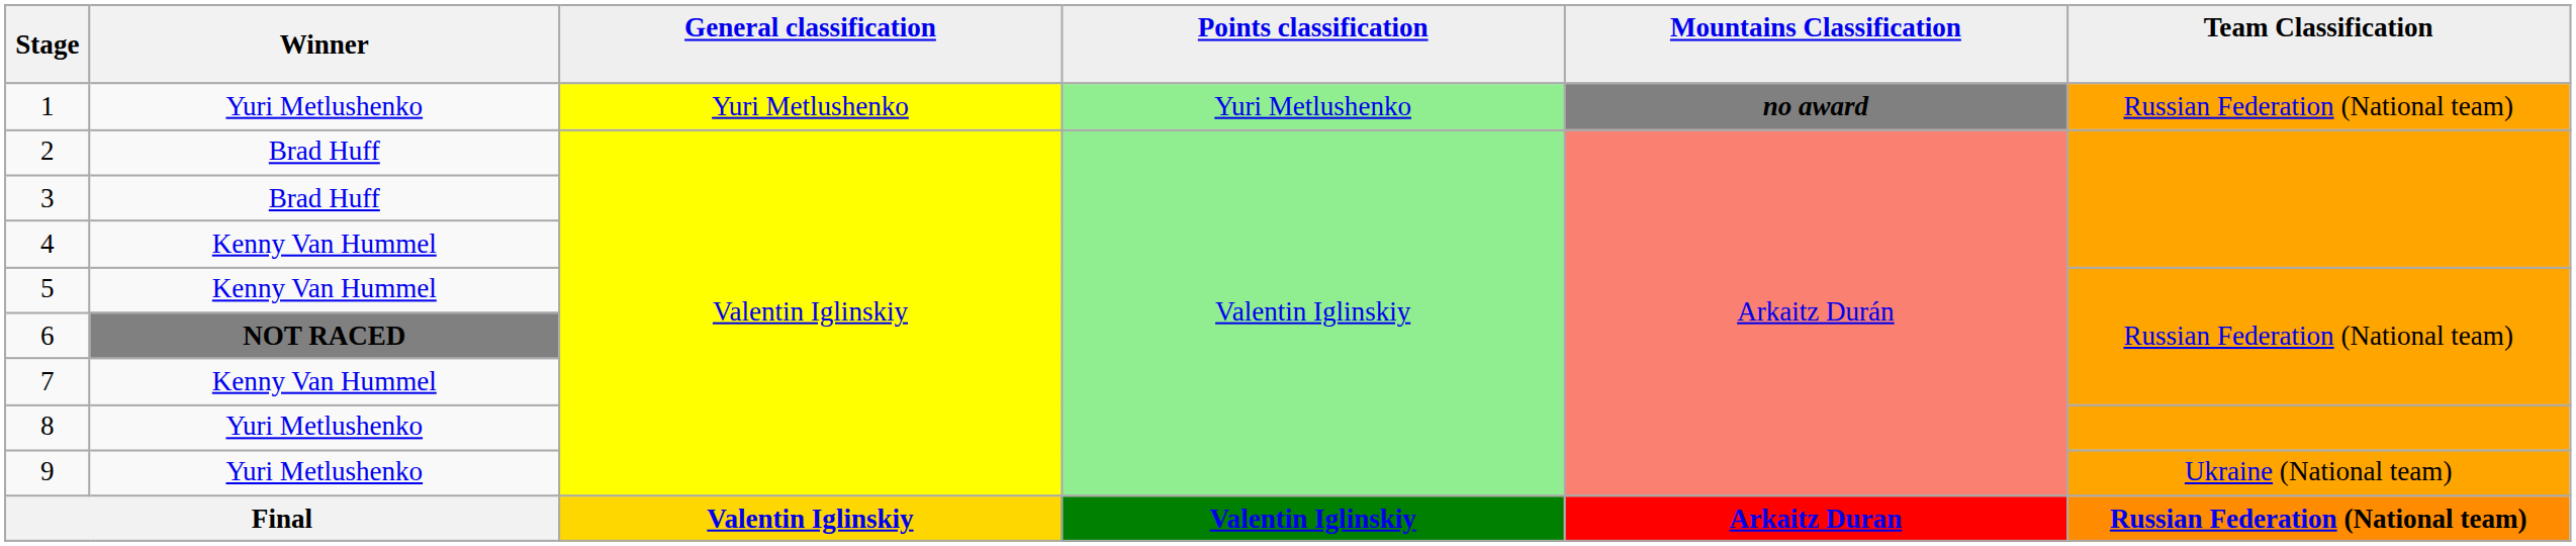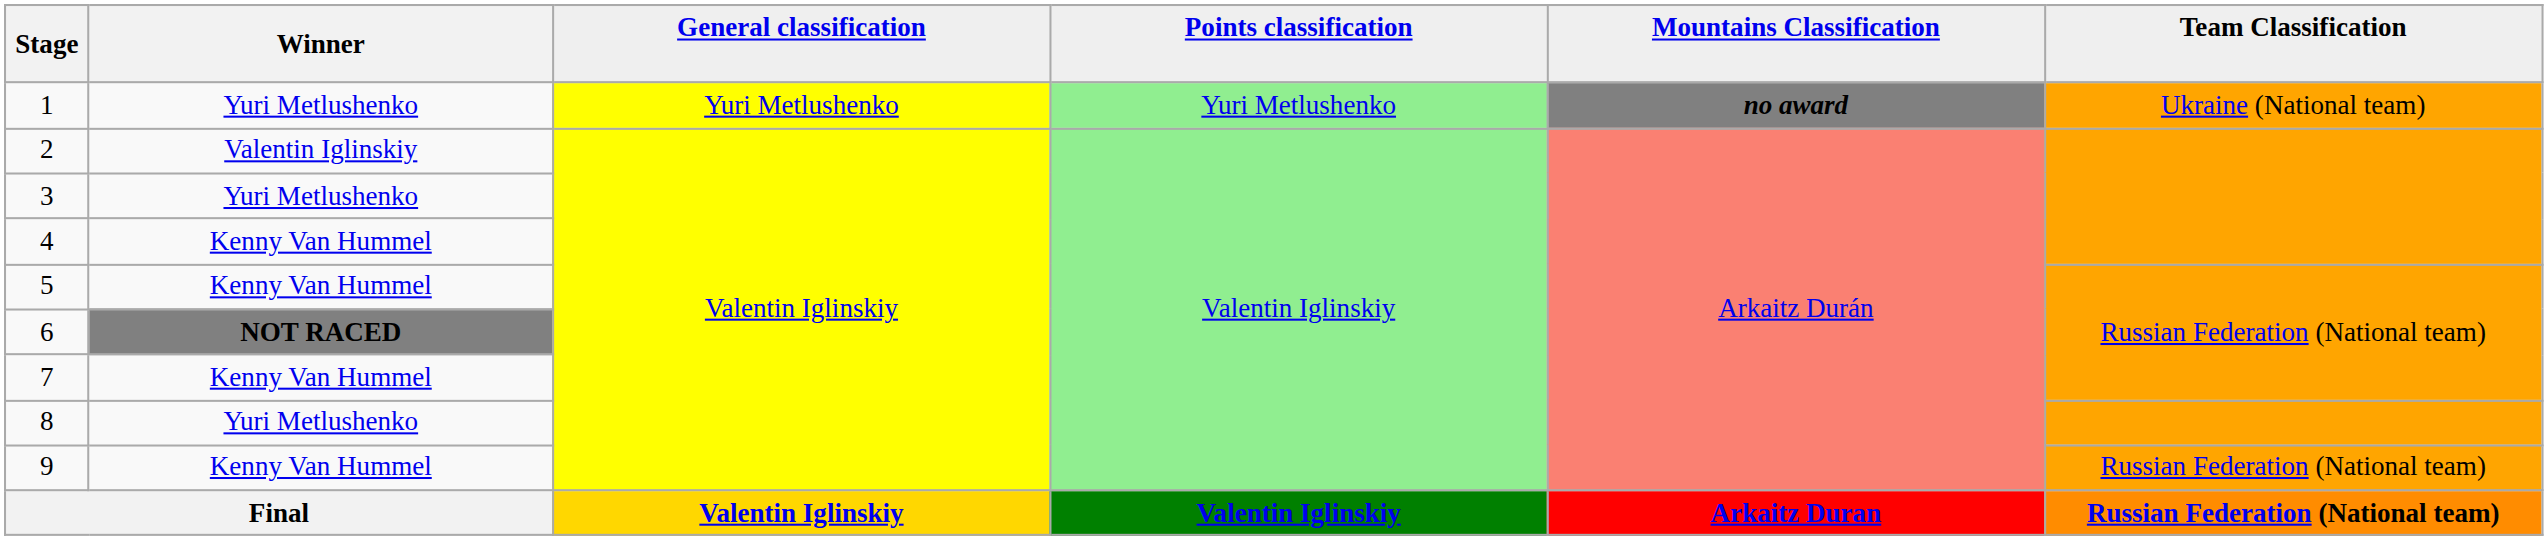1 | Team Classification: Russian Federation (National team) -> Ukraine (National team)
2 | Winner: Brad Huff -> Valentin Iglinskiy
3 | Winner: Brad Huff -> Yuri Metlushenko
9 | Winner: Yuri Metlushenko -> Kenny Van Hummel
9 | Team Classification: Ukraine (National team) -> Russian Federation (National team)
